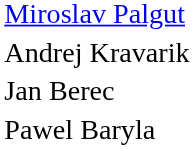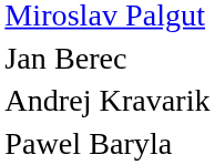rows swapped: Andrej Kravarik <-> Jan Berec
